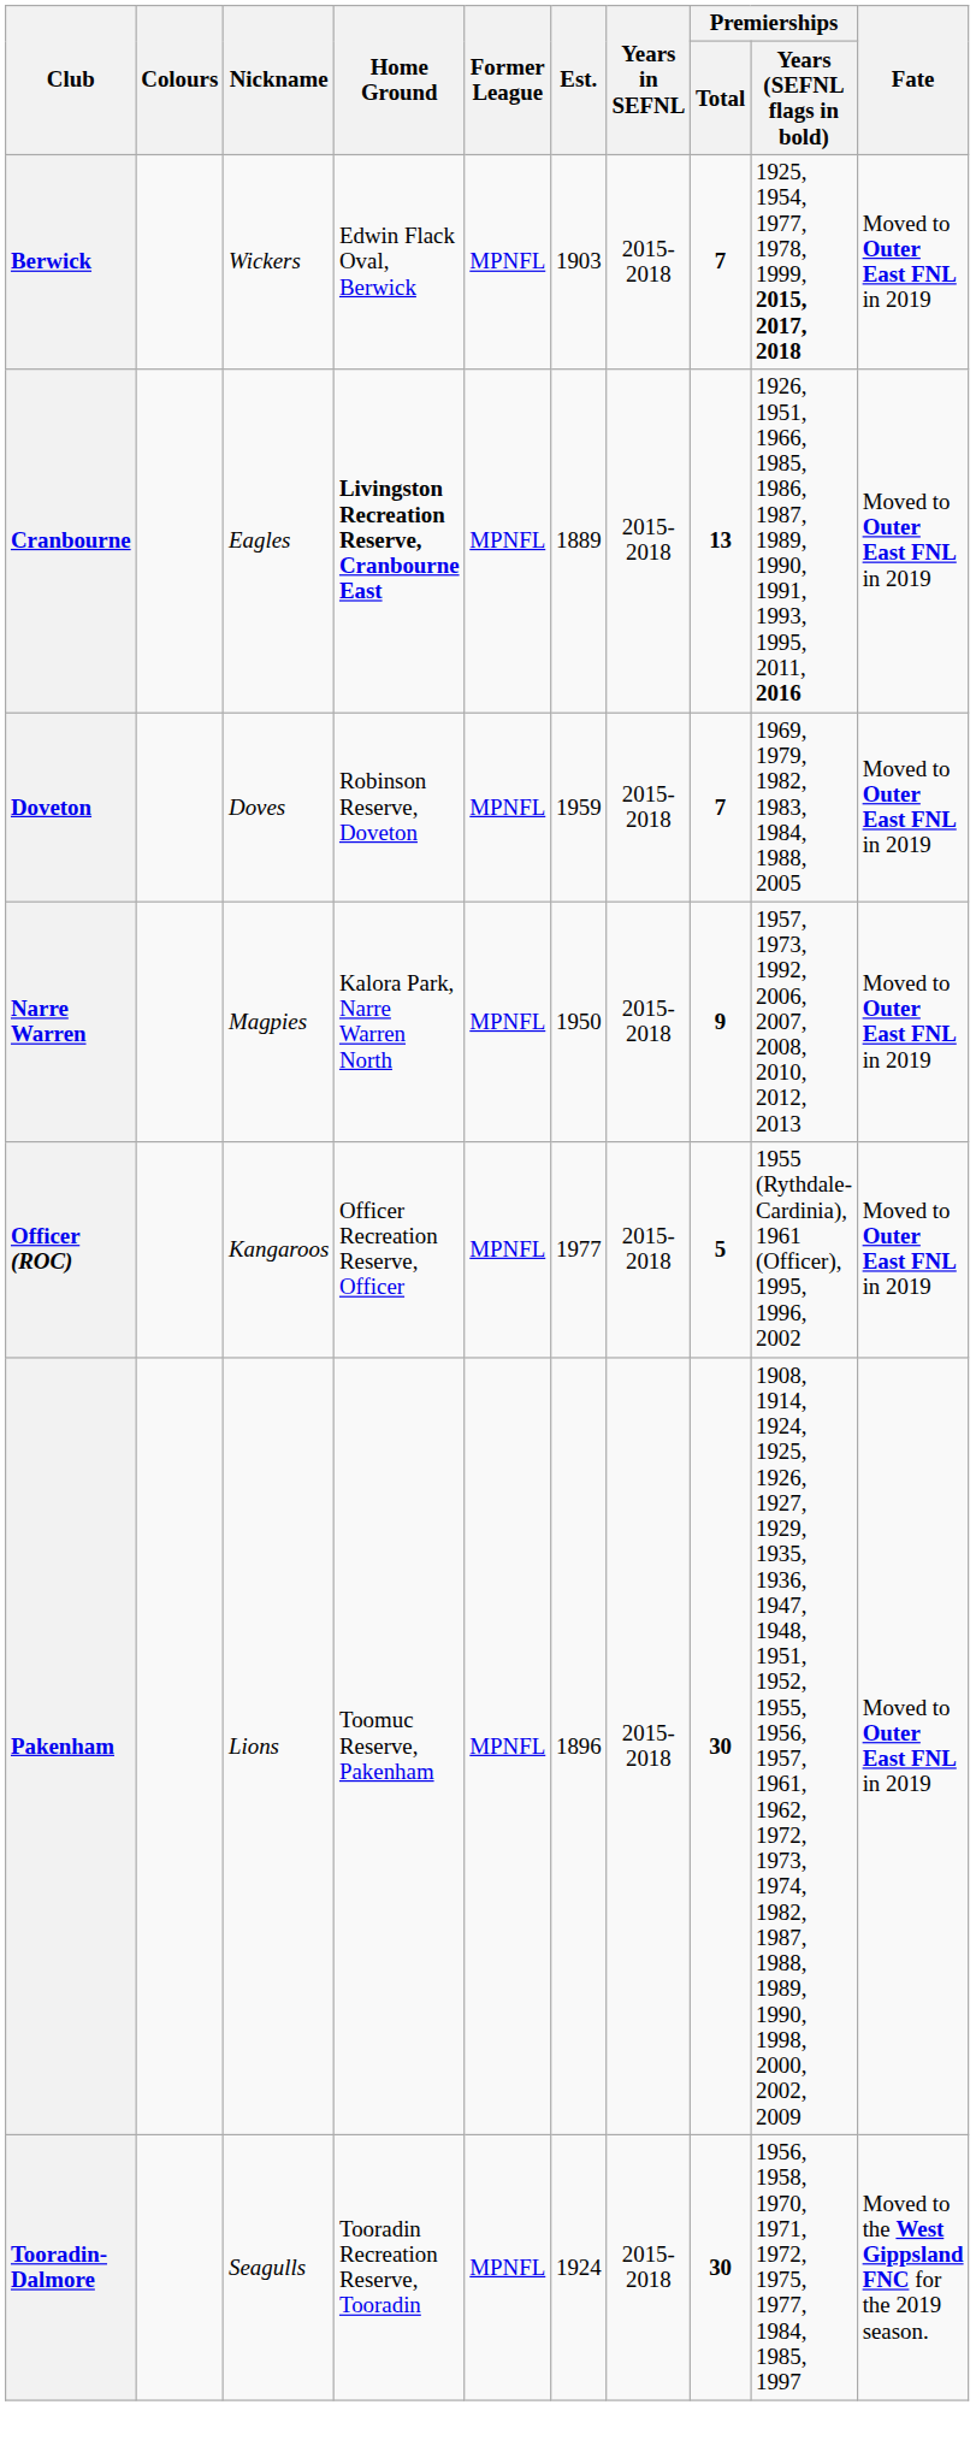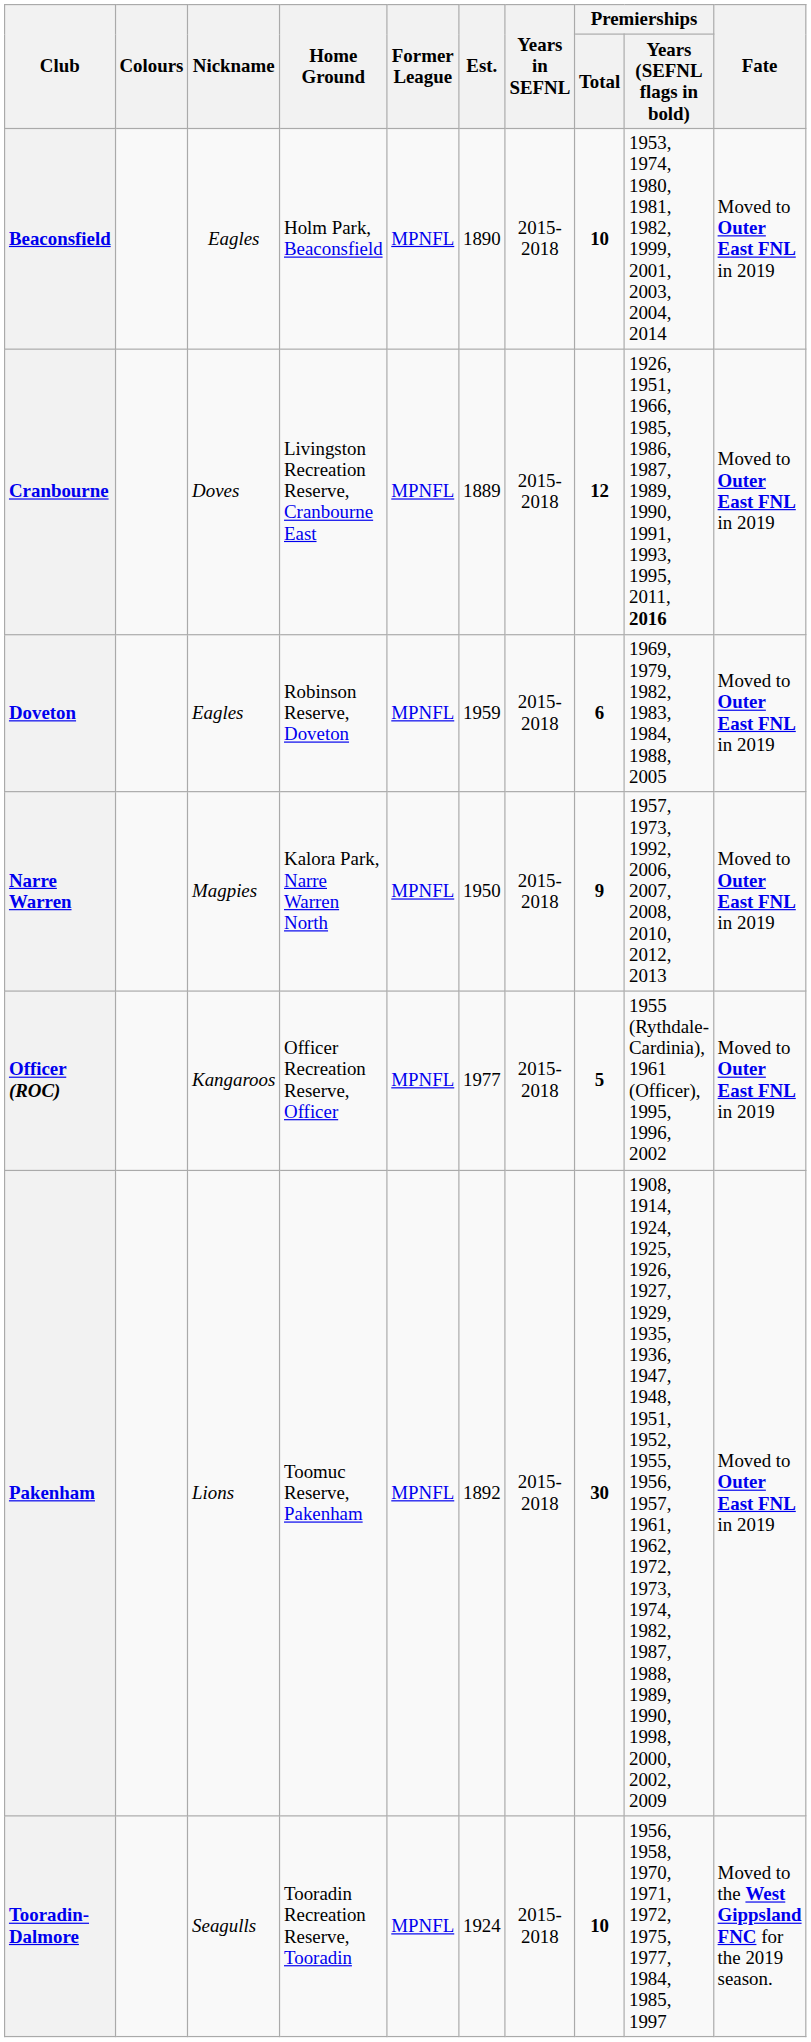+ row: Beaconsfield | Eagles | Holm Park, Beaconsfield | MPNFL | 1890 | 2015-2018 | 10 | 1953, 1974, 1980, 1981, 1982, 1999, 2001, 2003, 2004, 2014 | Moved to Outer East FNL in 2019
- row: Berwick | Wickers | Edwin Flack Oval, Berwick | MPNFL | 1903 | 2015-2018 | 7 | 1925, 1954, 1977, 1978, 1999, 2015, 2017, 2018 | Moved to Outer East FNL in 2019
Cranbourne | Nickname: Eagles -> Doves
Cranbourne | Home Ground: bold -> normal
Cranbourne | Premierships / Total: 13 -> 12
Doveton | Nickname: Doves -> Eagles
Doveton | Premierships / Total: 7 -> 6
Pakenham | Est.: 1896 -> 1892
Tooradin-Dalmore | Premierships / Total: 30 -> 10
